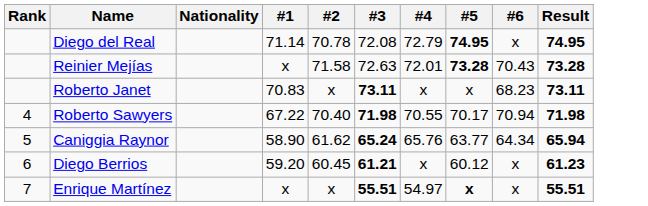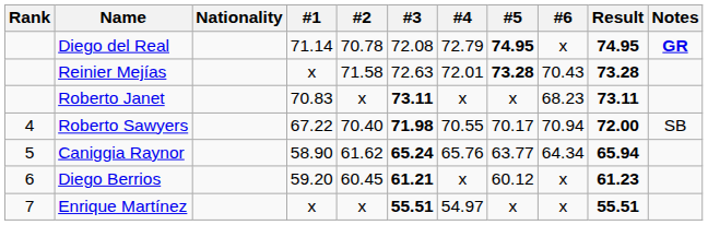+ column: Notes | GR | SB
Roberto Sawyers | Result: 71.98 -> 72.00
Enrique Martínez | #5: bold -> normal
